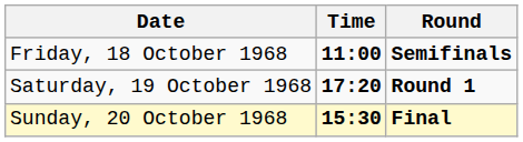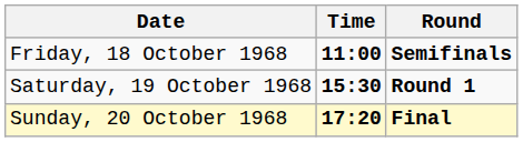Saturday, 19 October 1968 | Time: 17:20 -> 15:30
Sunday, 20 October 1968 | Time: 15:30 -> 17:20
